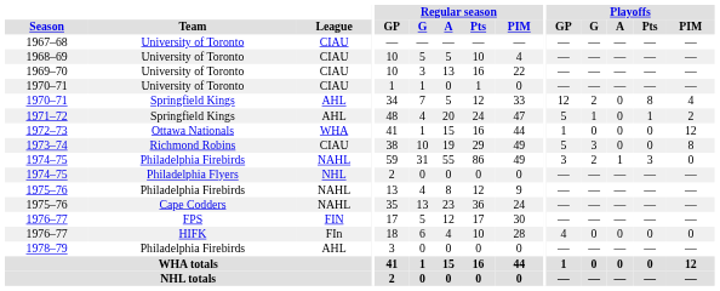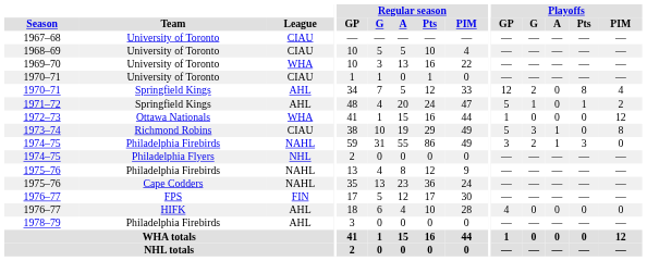1969–70 | League: CIAU -> WHA
1973–74 | Playoffs / A: 0 -> 1
1976–77 / HIFK | League: FIn -> AHL
